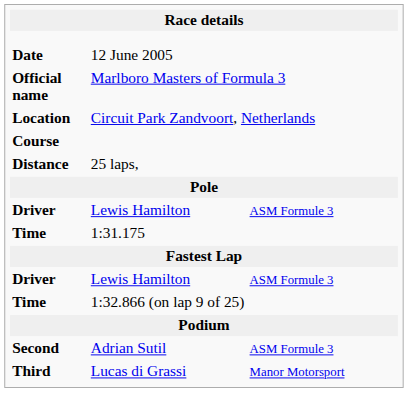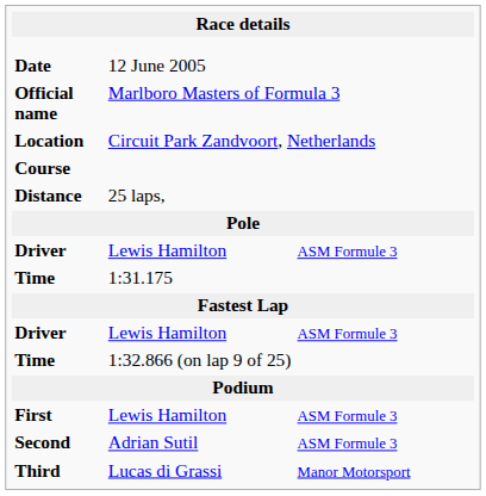+ row: First | Lewis Hamilton | ASM Formule 3
